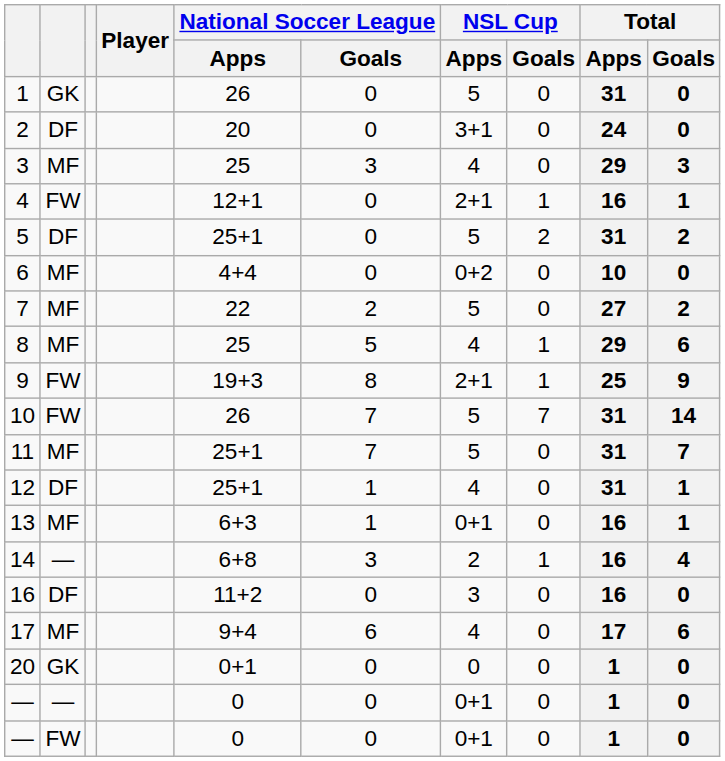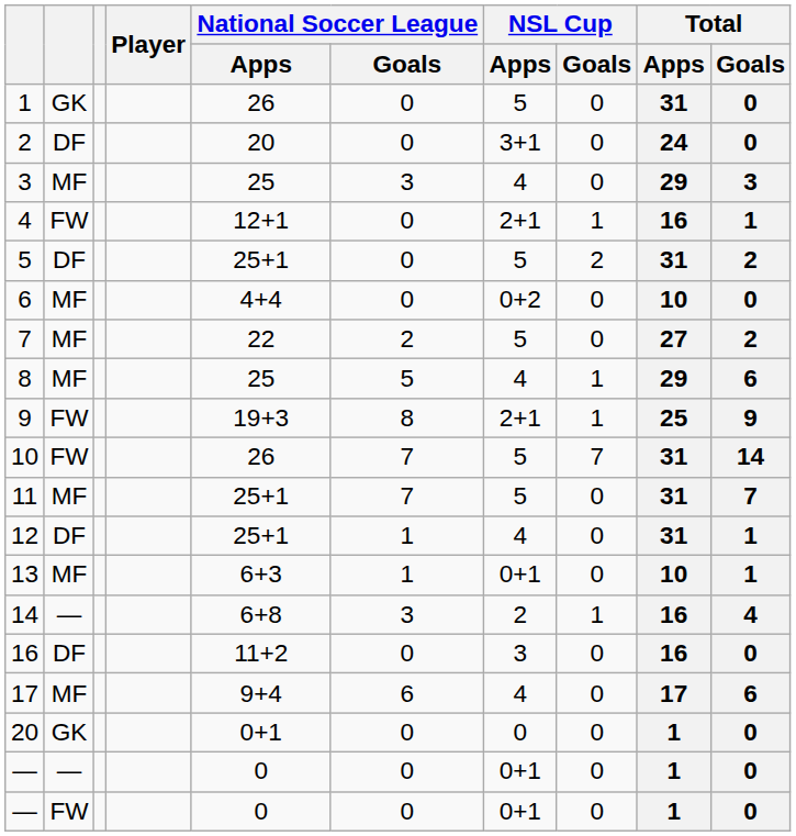13 | Total / Apps: 16 -> 10
